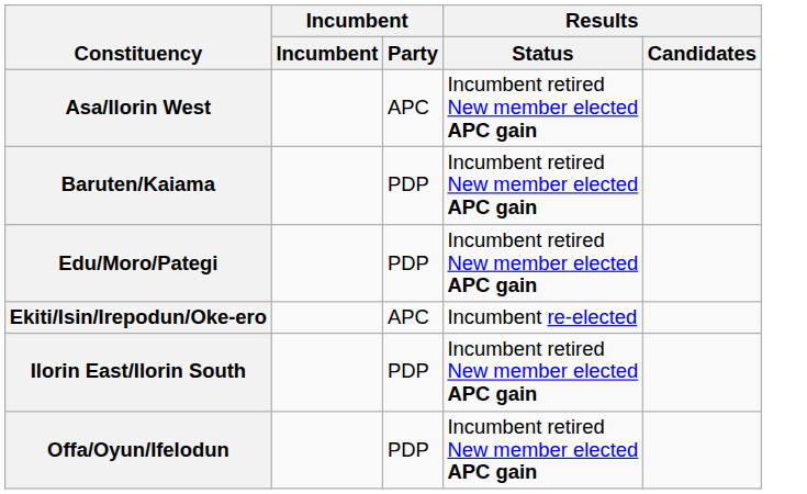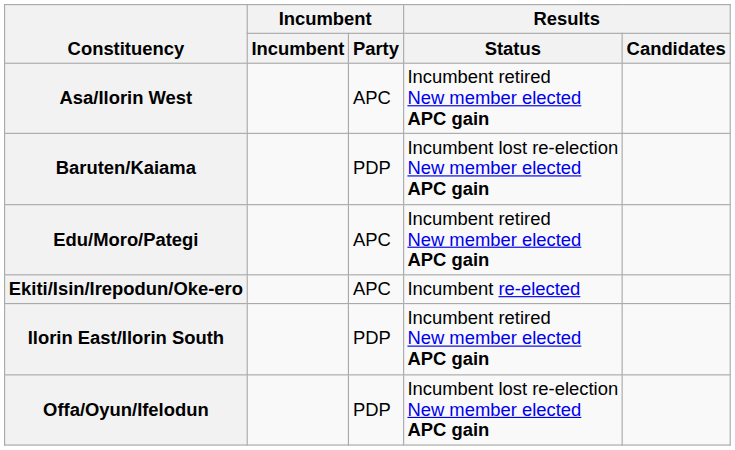Baruten/Kaiama | Results / Status: Incumbent retired New member elected APC gain -> Incumbent lost re-election New member elected APC gain
Edu/Moro/Pategi | Incumbent / Party: PDP -> APC
Offa/Oyun/Ifelodun | Results / Status: Incumbent retired New member elected APC gain -> Incumbent lost re-election New member elected APC gain
